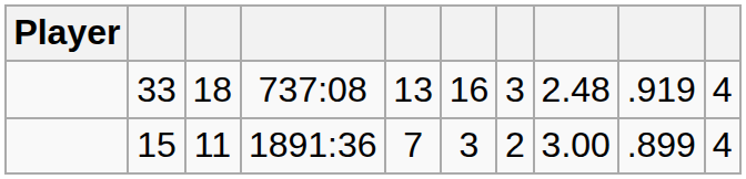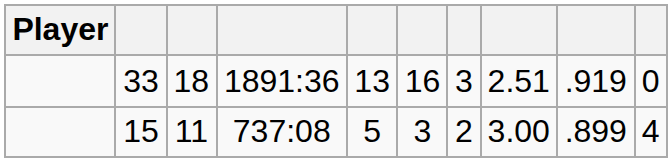33 | column 4: 737:08 -> 1891:36
33 | column 8: 2.48 -> 2.51
33 | column 10: 4 -> 0
15 | column 4: 1891:36 -> 737:08
15 | column 5: 7 -> 5
